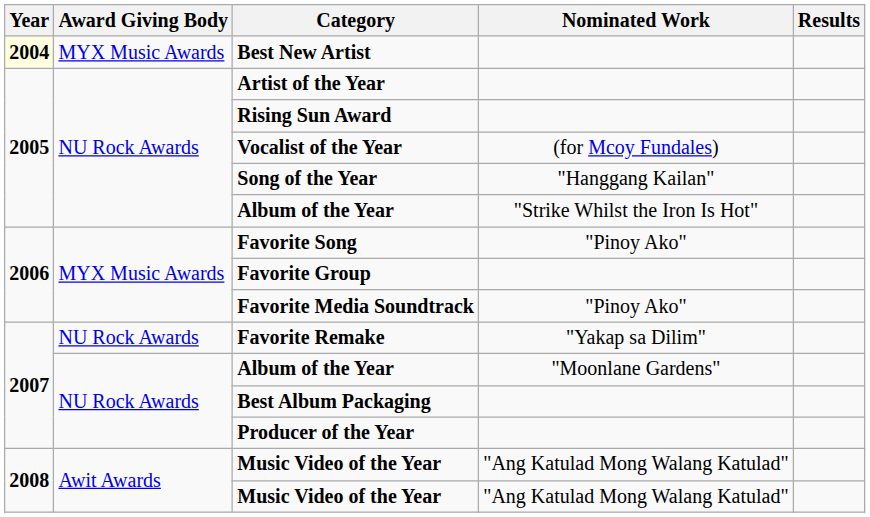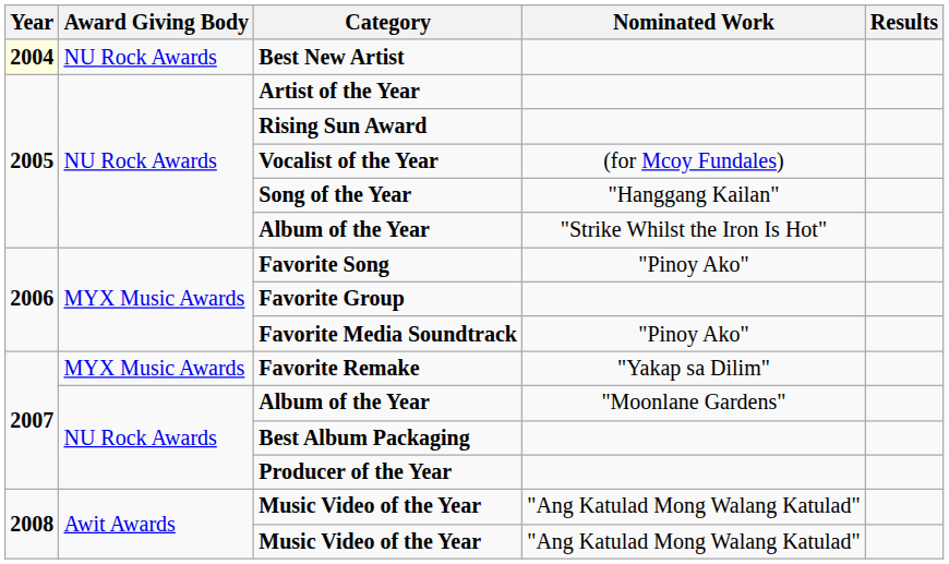Best New Artist | Award Giving Body: MYX Music Awards -> NU Rock Awards
Favorite Remake | Award Giving Body: NU Rock Awards -> MYX Music Awards
